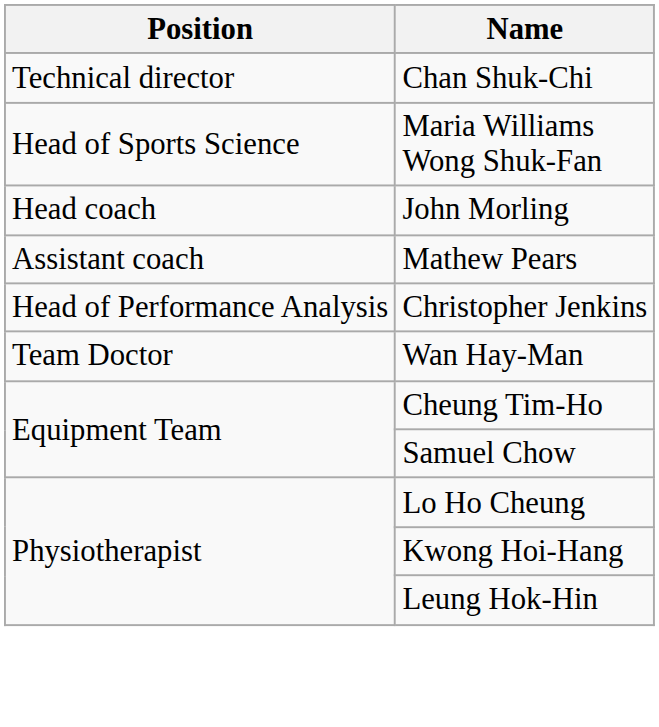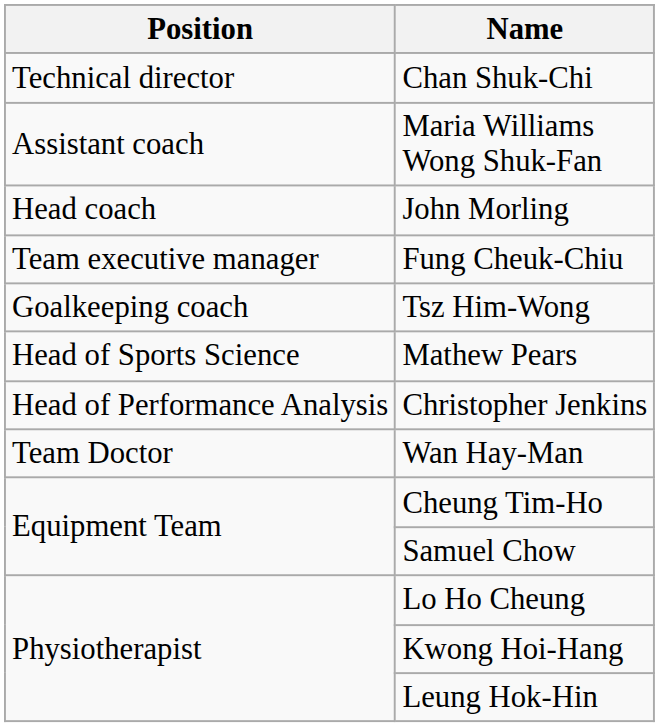Maria Williams Wong Shuk-Fan | Position: Head of Sports Science -> Assistant coach
+ row: Team executive manager | Fung Cheuk-Chiu
+ row: Goalkeeping coach | Tsz Him-Wong
Mathew Pears | Position: Assistant coach -> Head of Sports Science
